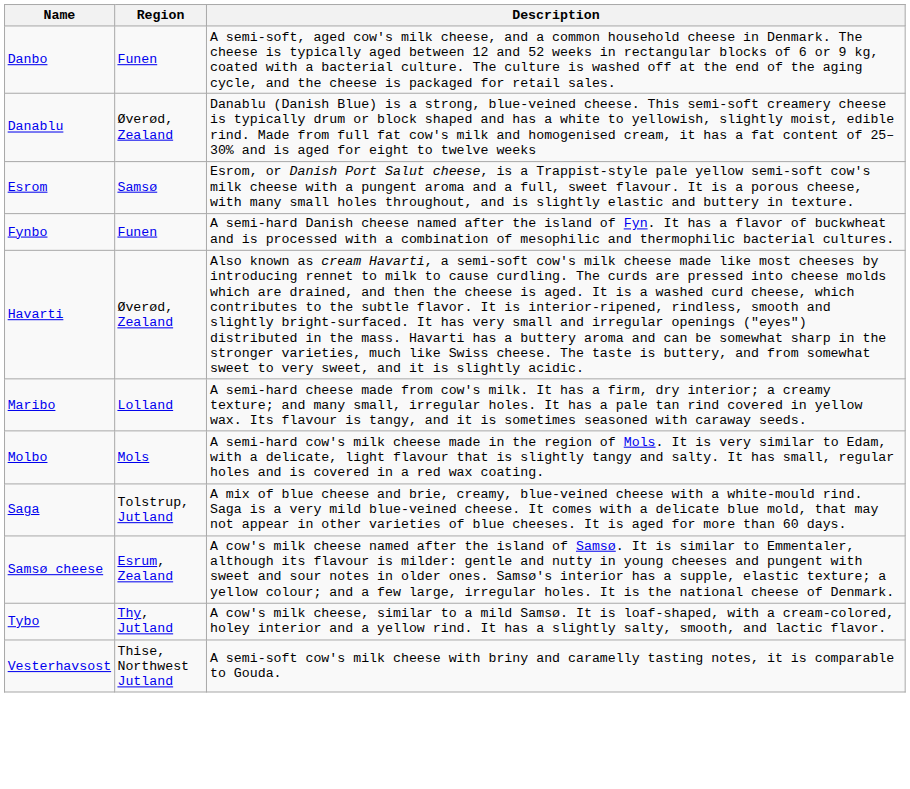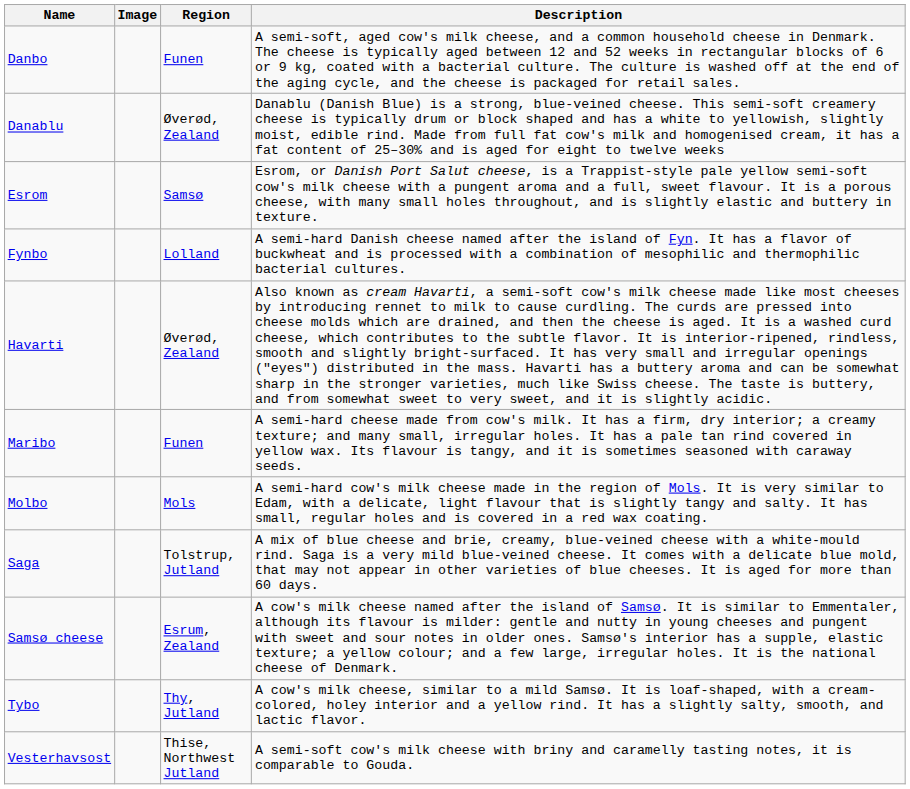+ column: Image
Fynbo | Region: Funen -> Lolland
Maribo | Region: Lolland -> Funen
